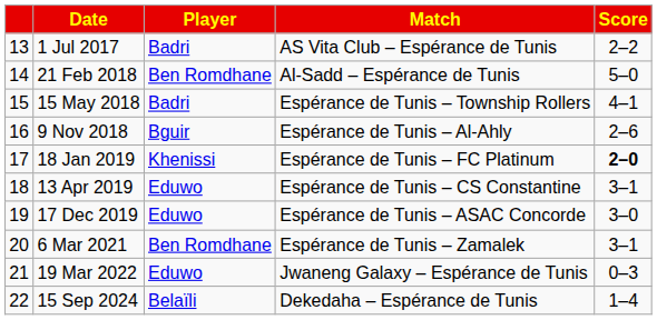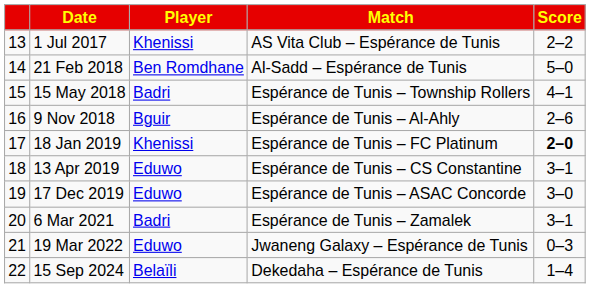1 Jul 2017 | Player: Badri -> Khenissi
6 Mar 2021 | Player: Ben Romdhane -> Badri
